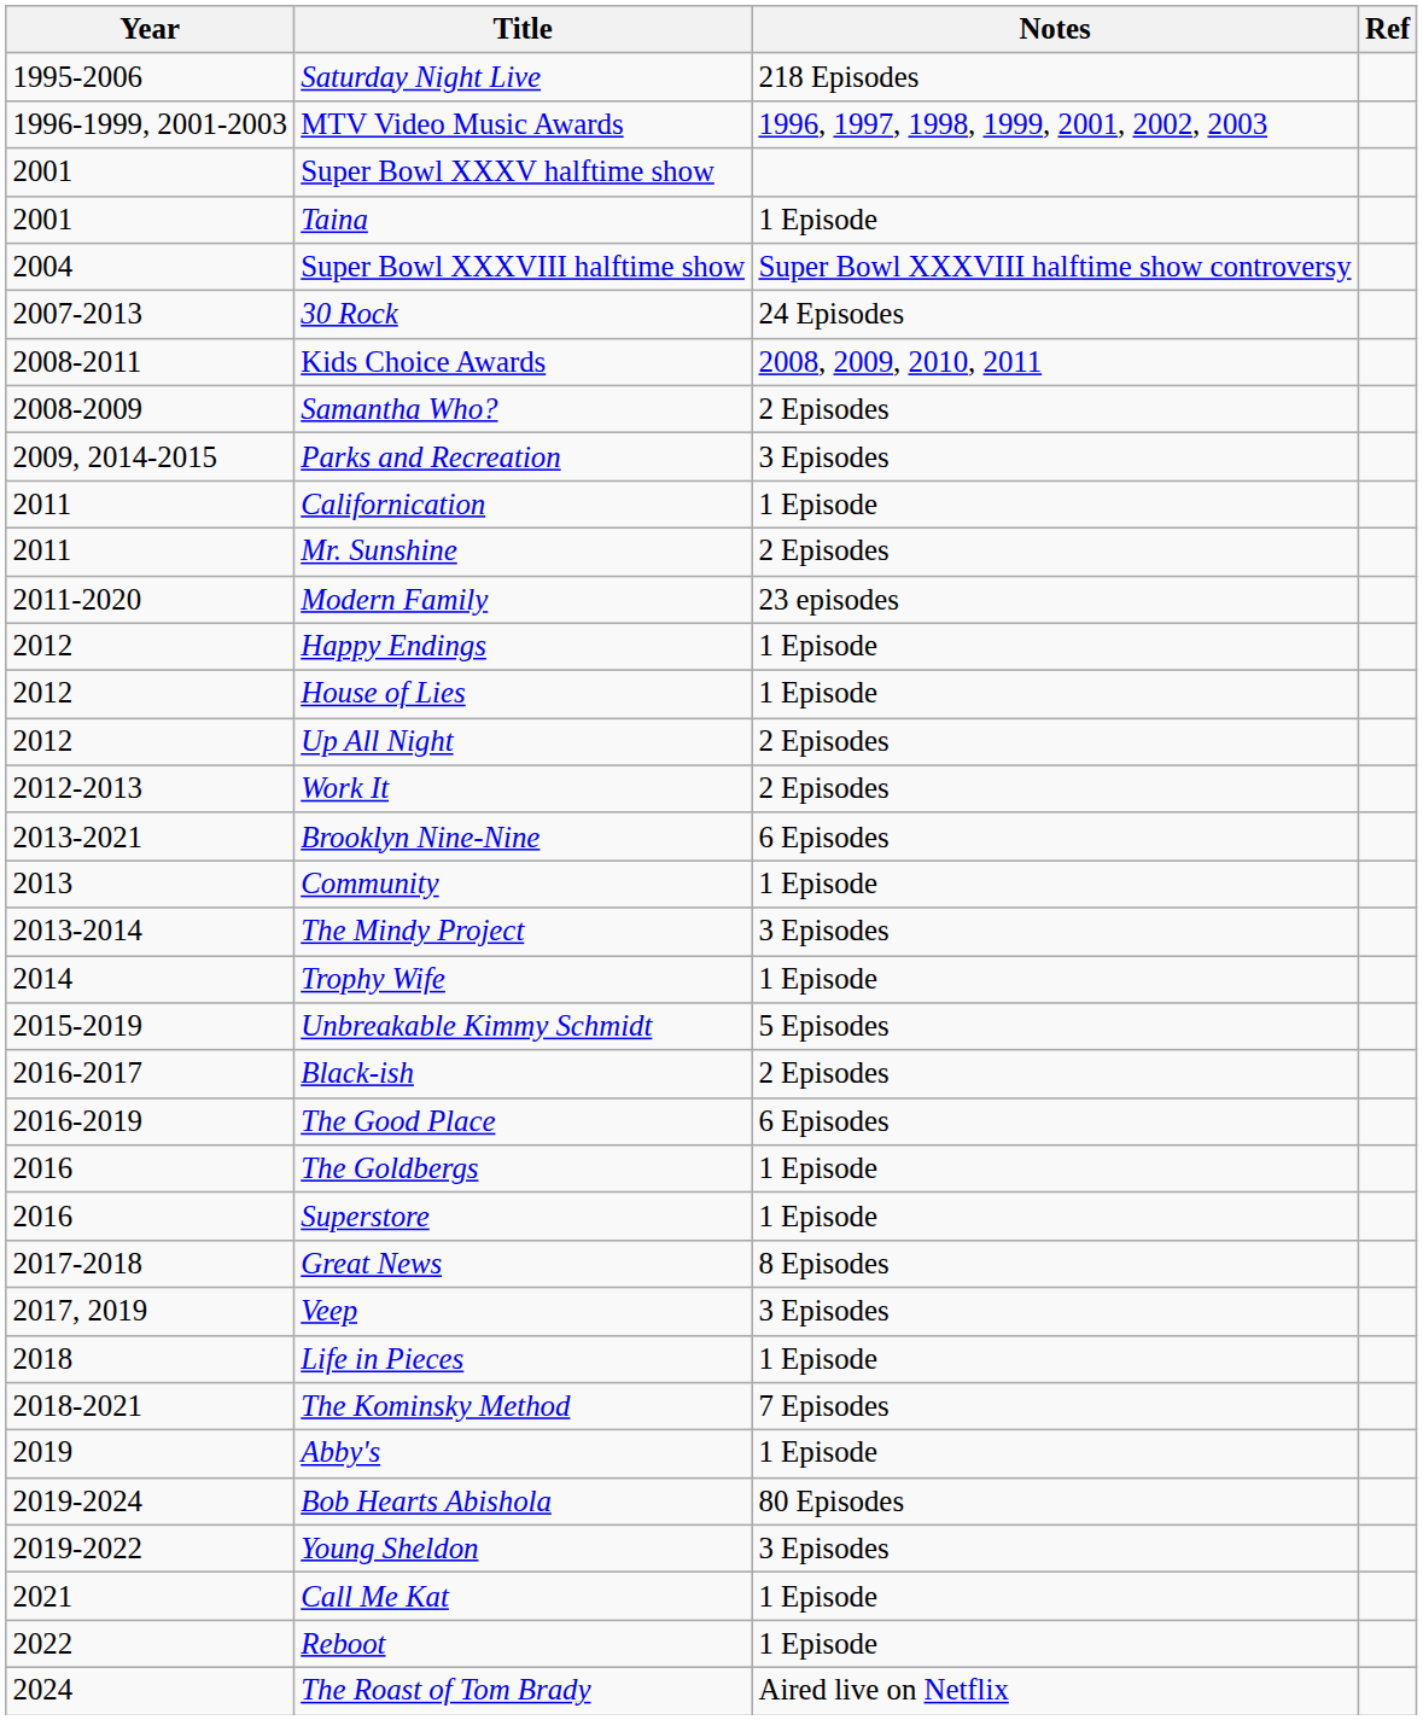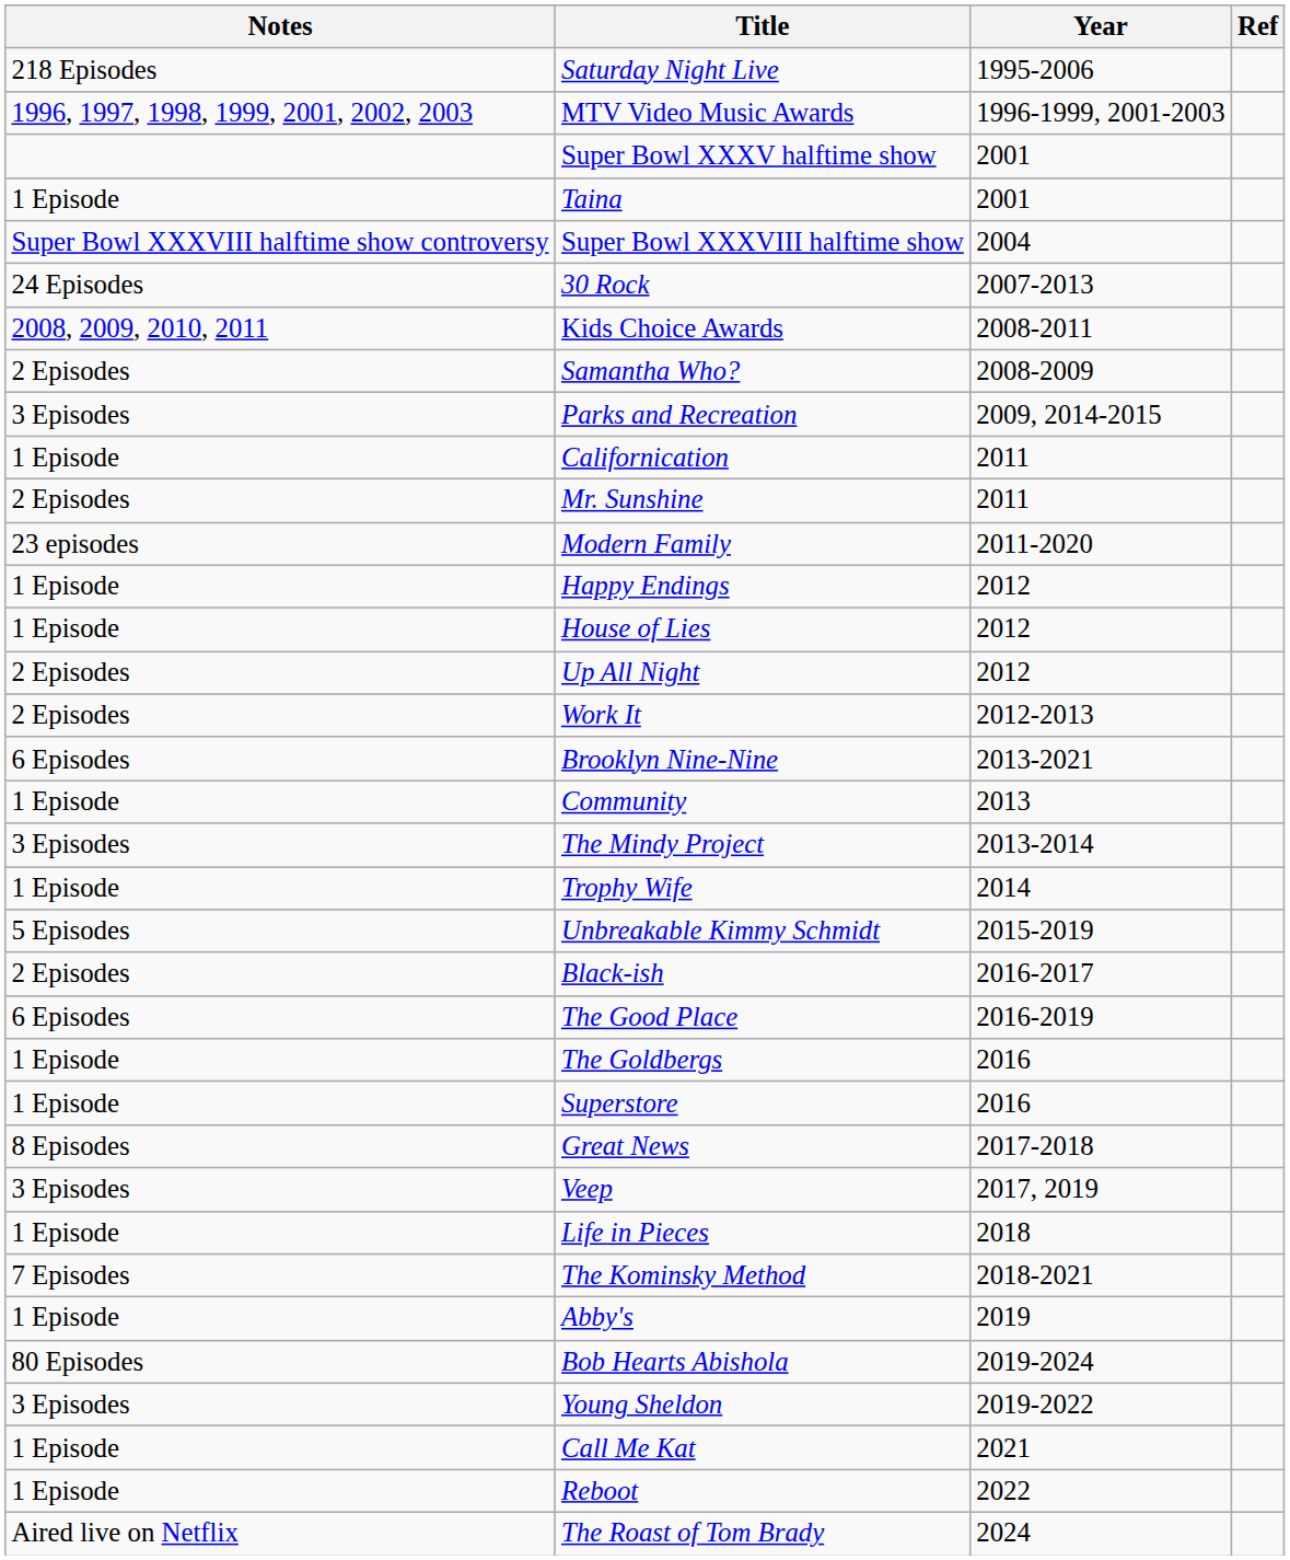columns swapped: Year <-> Notes
